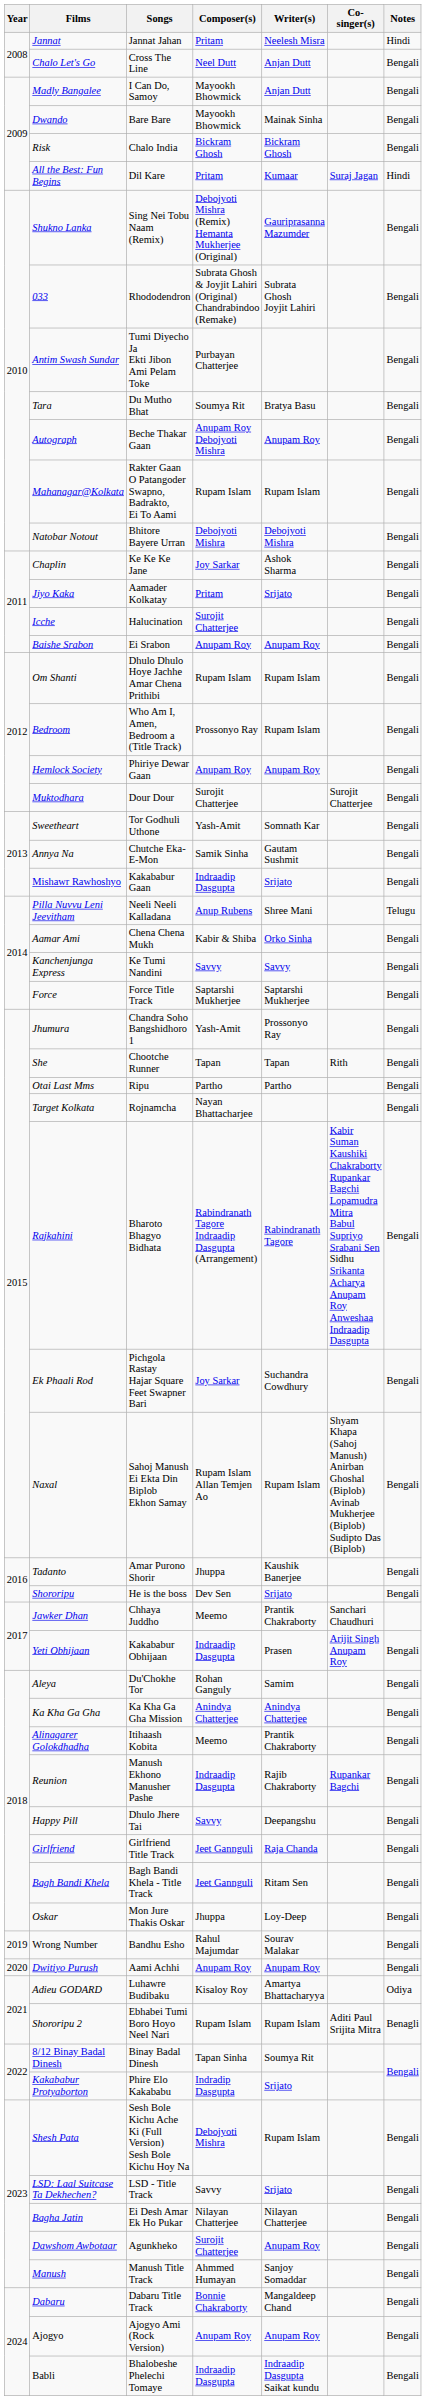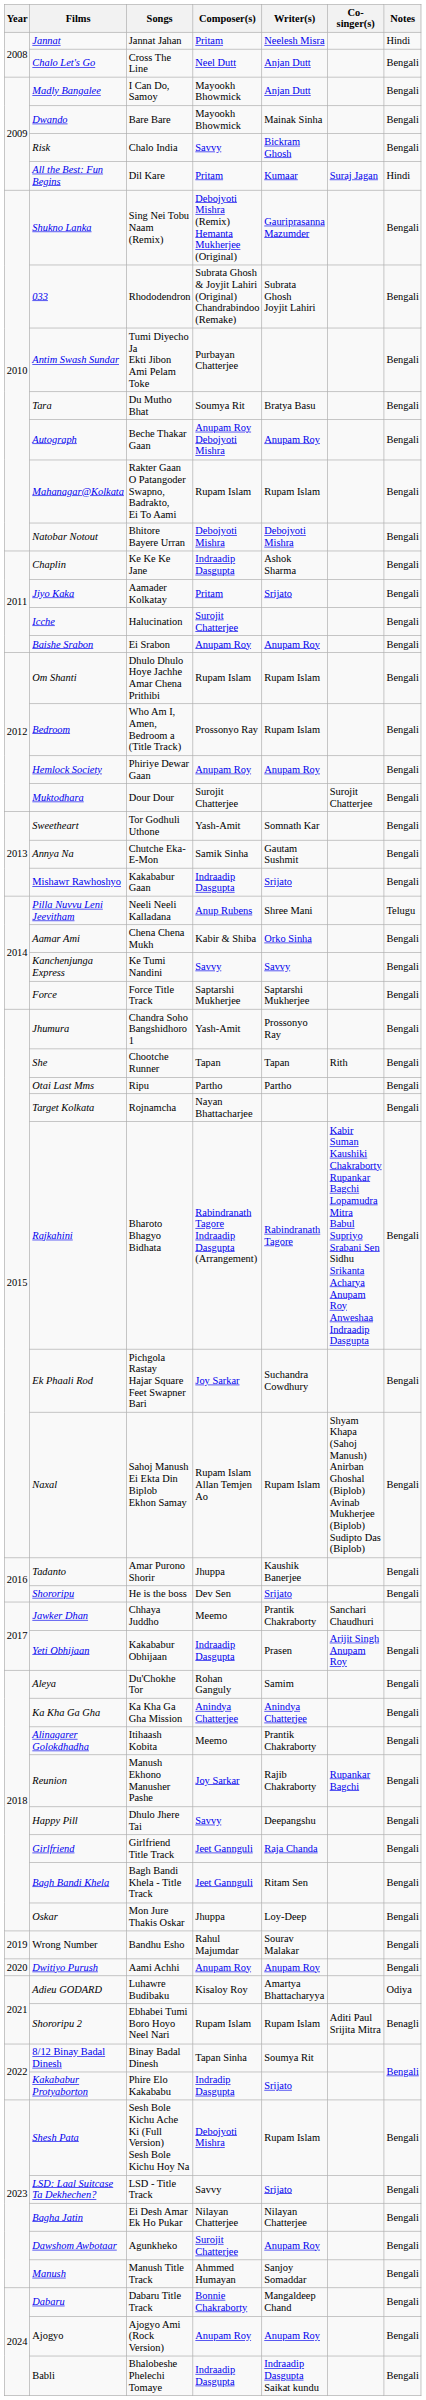Risk | Composer(s): Bickram Ghosh -> Savvy
Chaplin | Composer(s): Joy Sarkar -> Indraadip Dasgupta
Reunion | Composer(s): Indraadip Dasgupta -> Joy Sarkar
